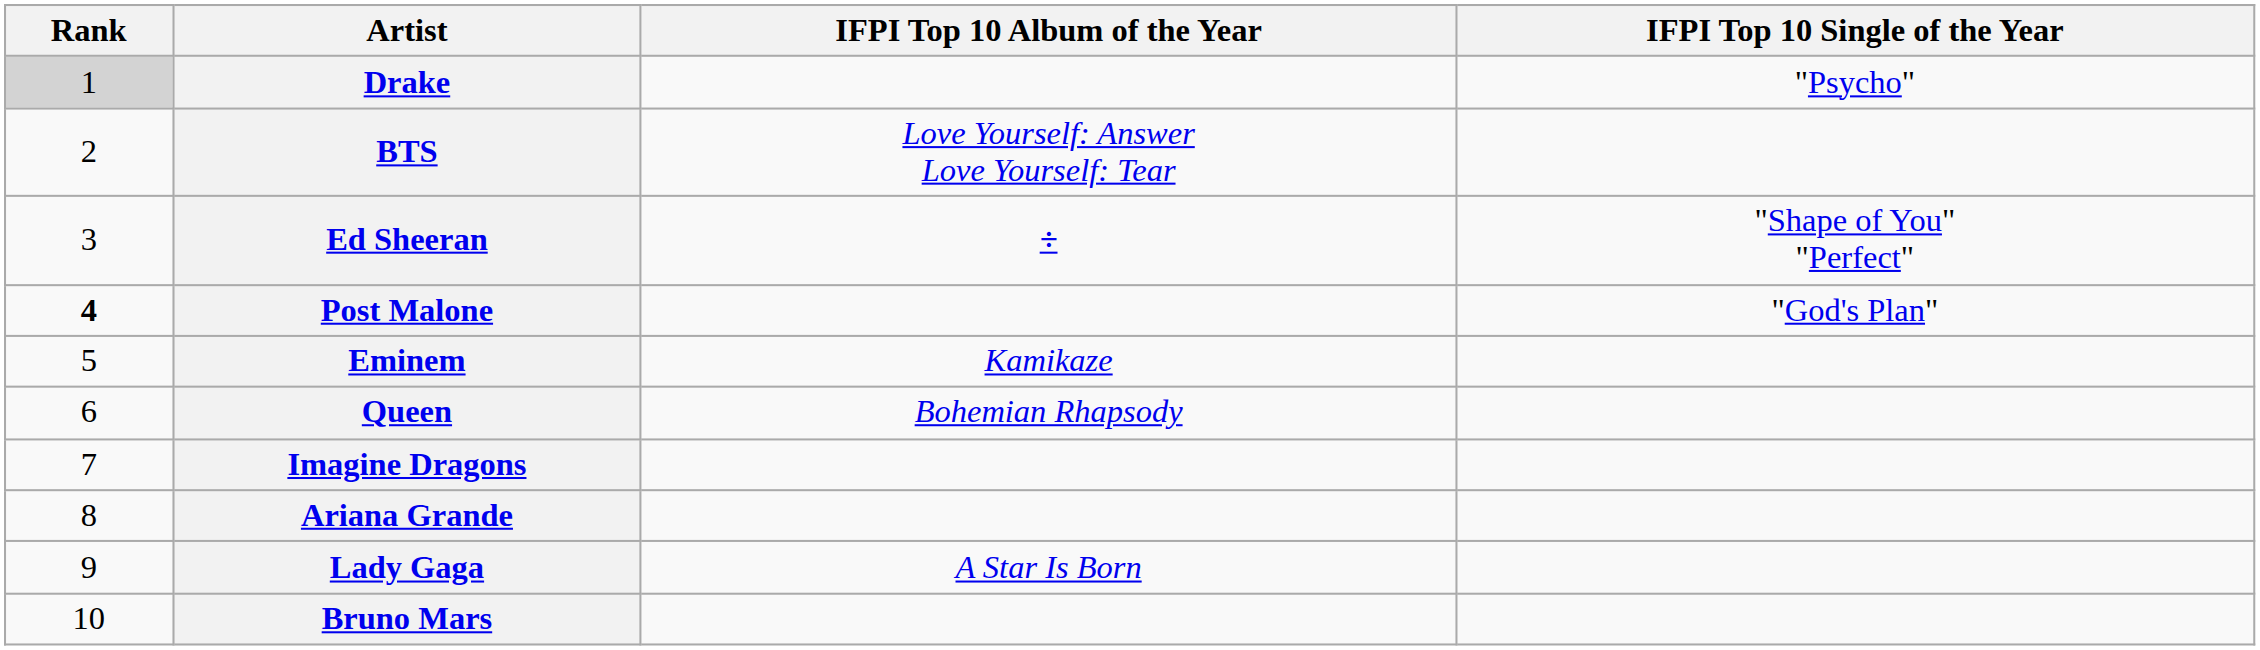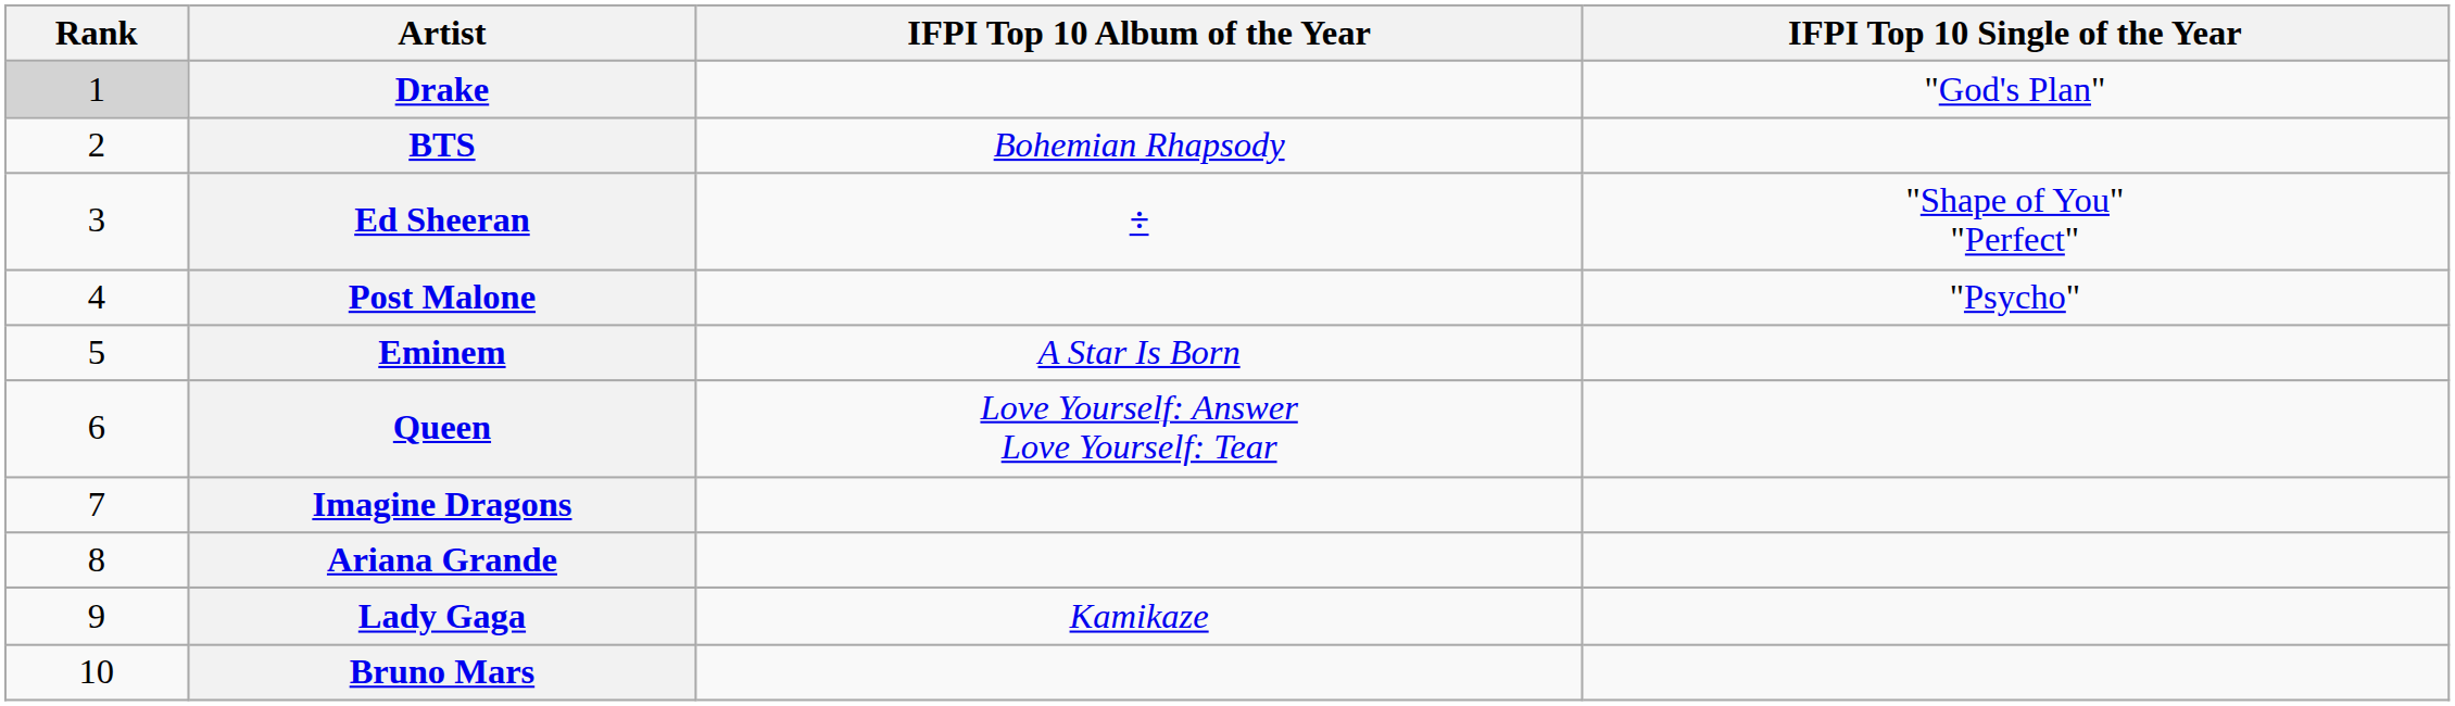Drake | IFPI Top 10 Single of the Year: "Psycho" -> "God's Plan"
BTS | IFPI Top 10 Album of the Year: Love Yourself: Answer Love Yourself: Tear -> Bohemian Rhapsody
Post Malone | Rank: bold -> normal
Post Malone | IFPI Top 10 Single of the Year: "God's Plan" -> "Psycho"
Eminem | IFPI Top 10 Album of the Year: Kamikaze -> A Star Is Born
Queen | IFPI Top 10 Album of the Year: Bohemian Rhapsody -> Love Yourself: Answer Love Yourself: Tear
Lady Gaga | IFPI Top 10 Album of the Year: A Star Is Born -> Kamikaze
